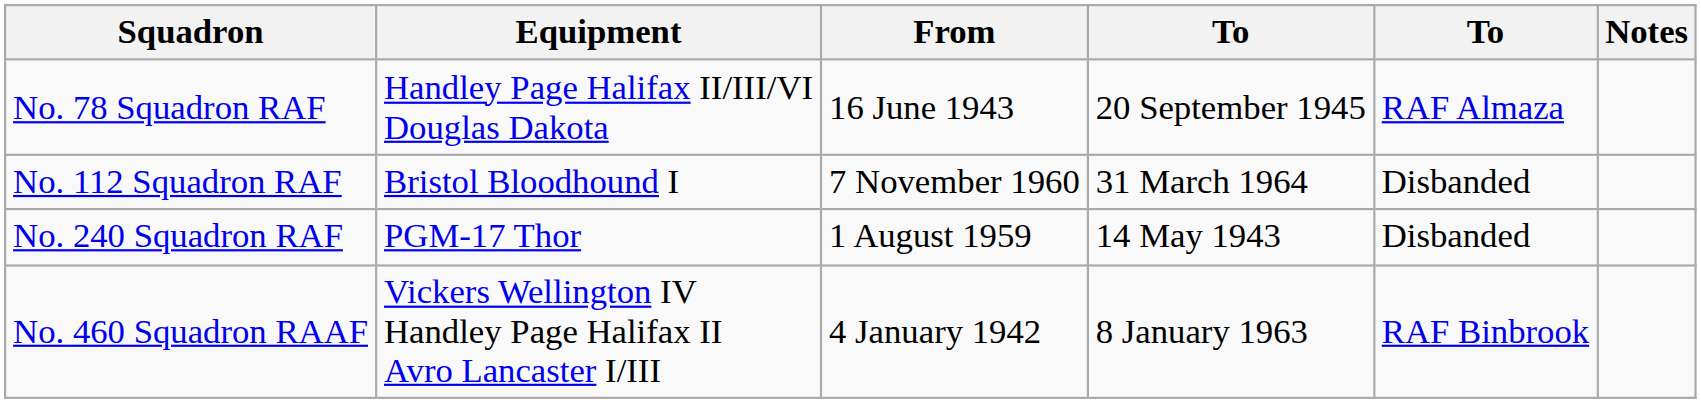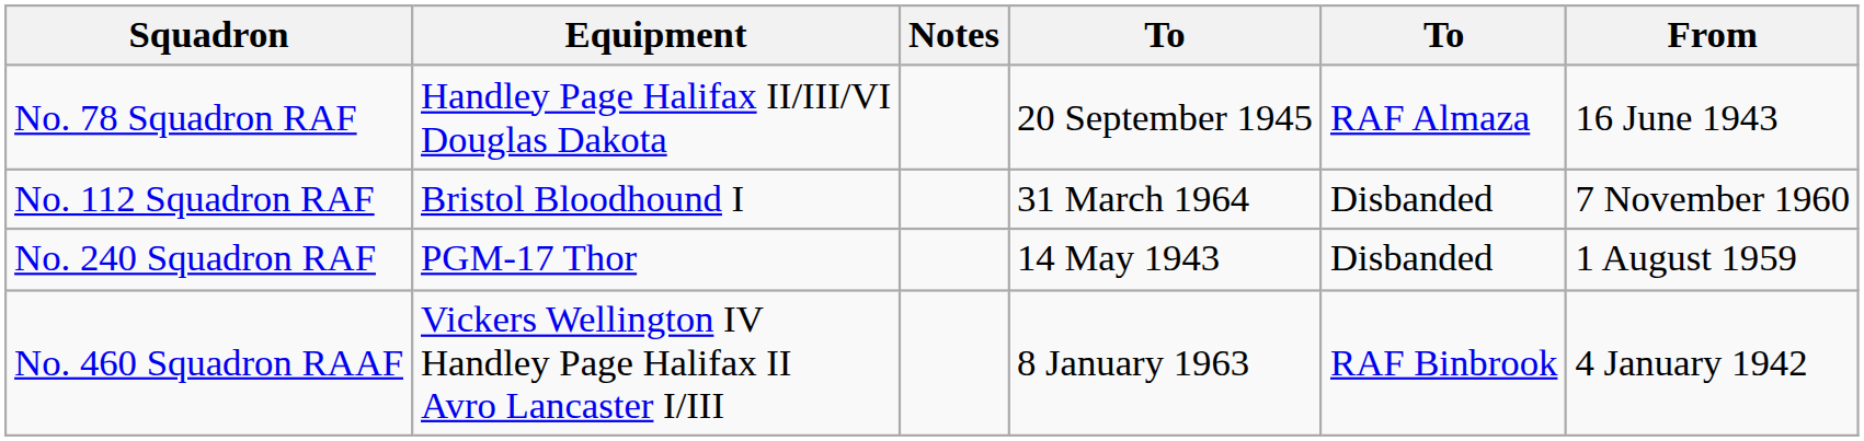columns swapped: From <-> Notes
